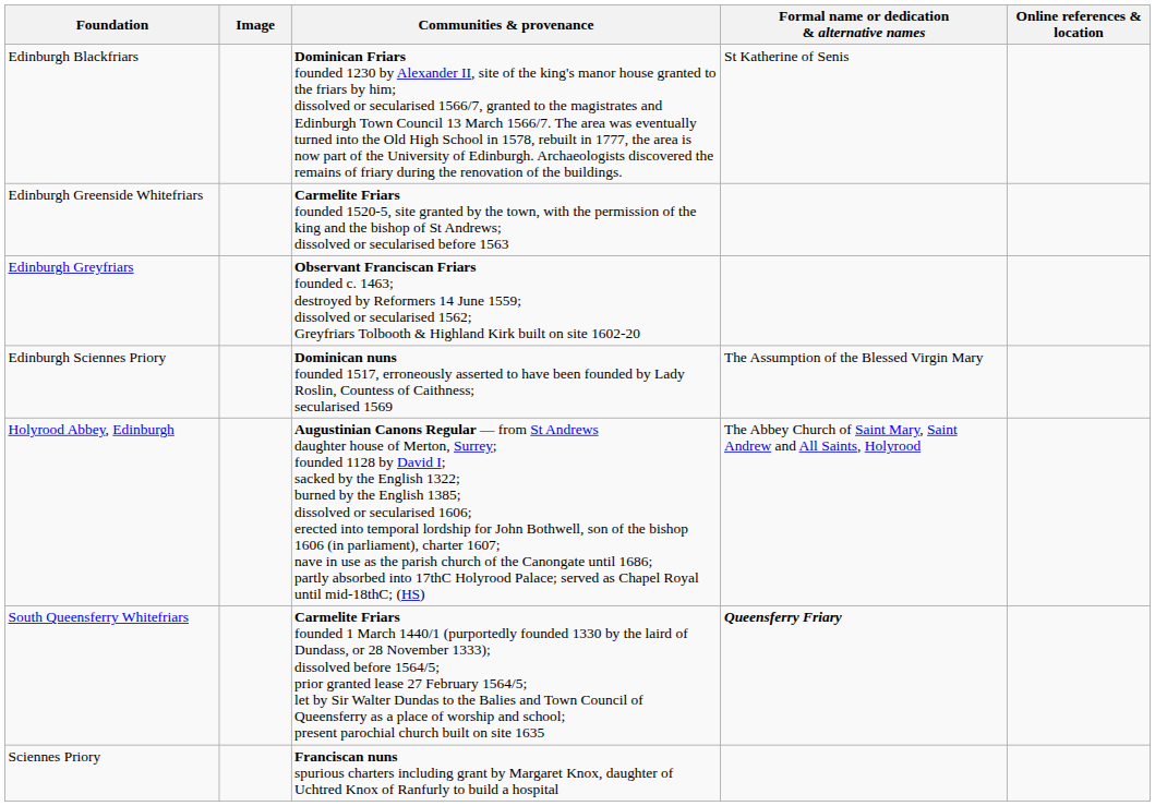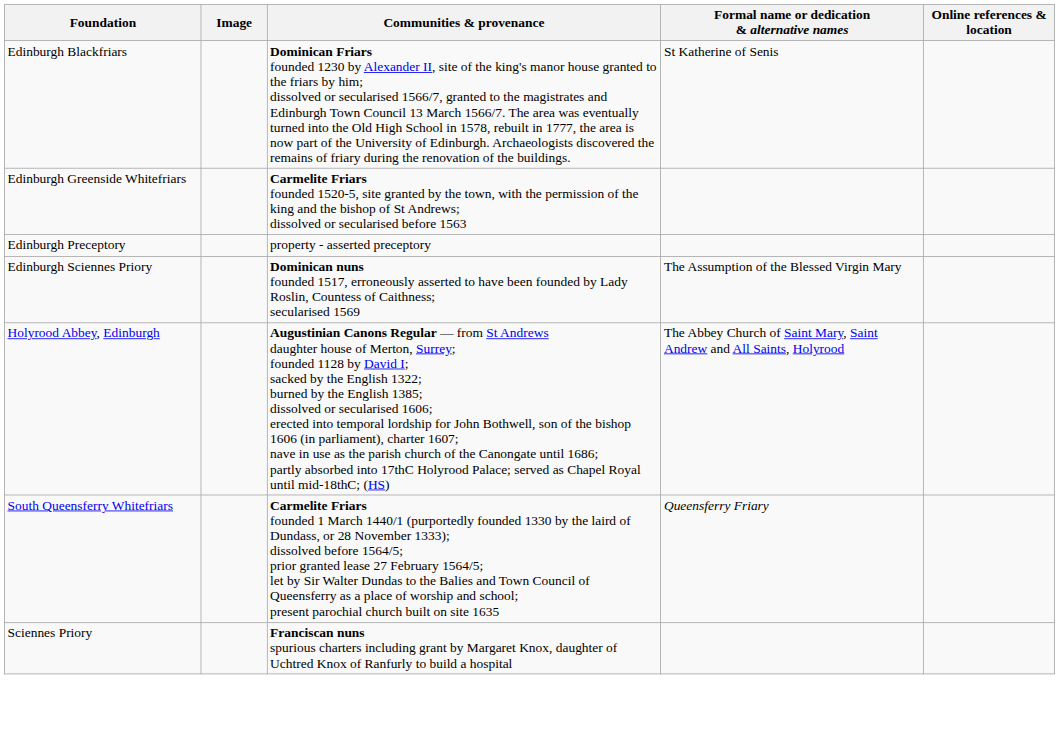- row: Edinburgh Greyfriars | Observant Franciscan Friars founded c. 1463; destroyed by Reformers 14 June 1559; dissolved or secularised 1562; Greyfriars Tolbooth & Highland Kirk built on site 1602-20
+ row: Edinburgh Preceptory | property - asserted preceptory
South Queensferry Whitefriars | Formal name or dedication & alternative names: bold -> normal
